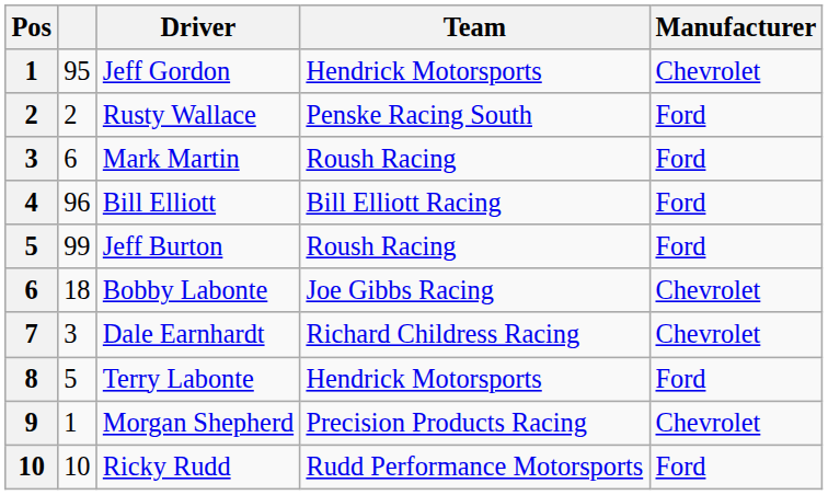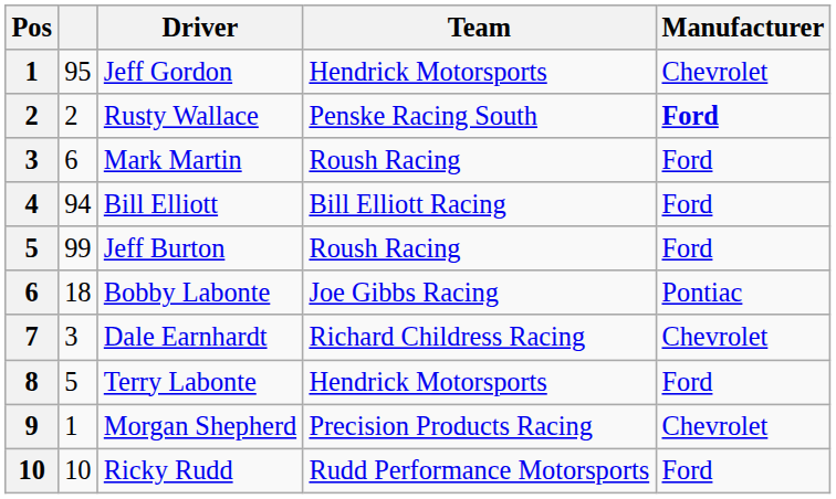Rusty Wallace | Manufacturer: normal -> bold
Bill Elliott | column 2: 96 -> 94
Bobby Labonte | Manufacturer: Chevrolet -> Pontiac
